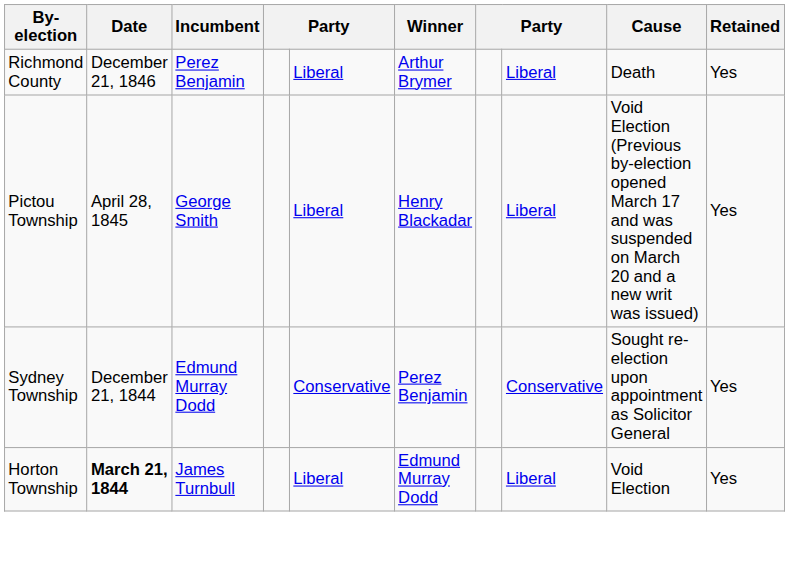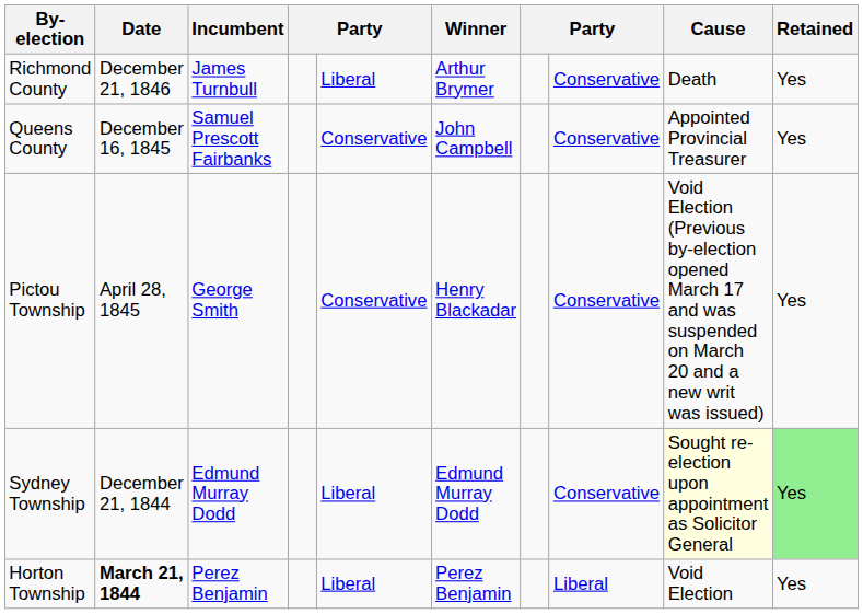Richmond County | Incumbent: Perez Benjamin -> James Turnbull
Richmond County | column 8: Liberal -> Conservative
+ row: Queens County | December 16, 1845 | Samuel Prescott Fairbanks | Conservative | John Campbell | Conservative | Appointed Provincial Treasurer | Yes
Pictou Township | column 5: Liberal -> Conservative
Pictou Township | column 8: Liberal -> Conservative
Sydney Township | column 5: Conservative -> Liberal
Sydney Township | Winner: Perez Benjamin -> Edmund Murray Dodd
Sydney Township | Cause: no background -> lightyellow background
Sydney Township | Retained: no background -> lightgreen background
Horton Township | Incumbent: James Turnbull -> Perez Benjamin
Horton Township | Winner: Edmund Murray Dodd -> Perez Benjamin
